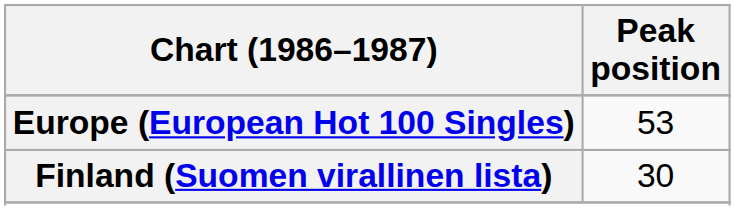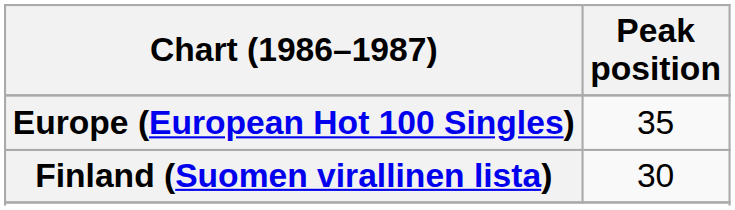Europe (European Hot 100 Singles) | Peak position: 53 -> 35
